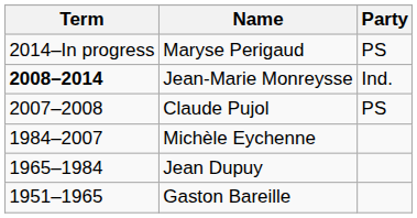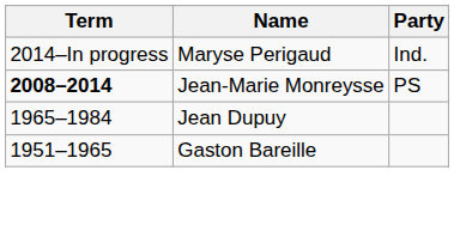Maryse Perigaud | Party: PS -> Ind.
Jean-Marie Monreysse | Party: Ind. -> PS
- row: 2007–2008 | Claude Pujol | PS
- row: 1984–2007 | Michèle Eychenne
